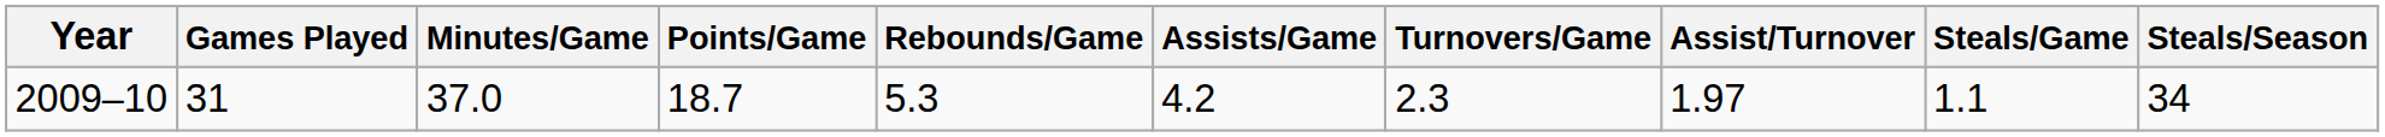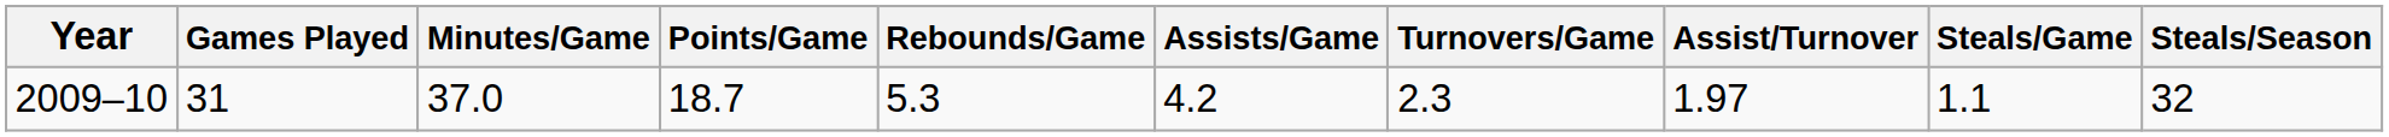2009–10 | Steals/Season: 34 -> 32
